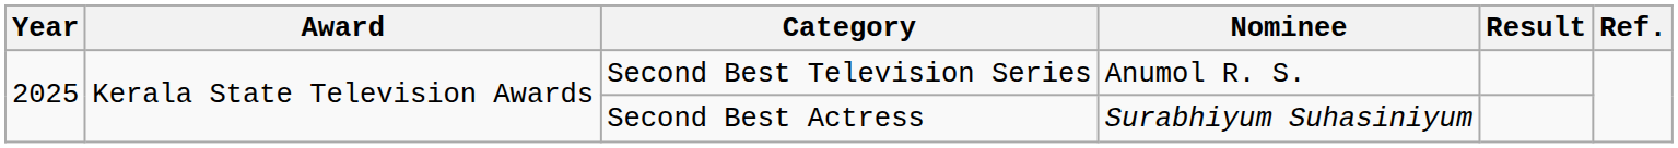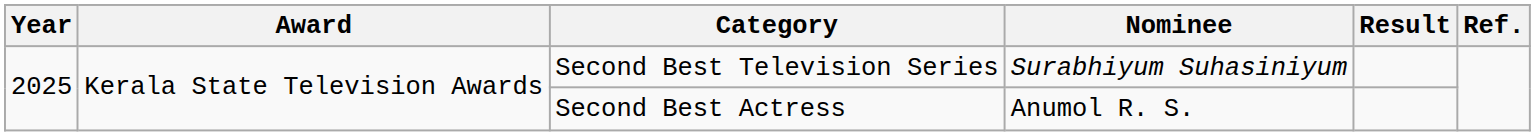Second Best Television Series | Nominee: Anumol R. S. -> Surabhiyum Suhasiniyum
Second Best Actress | Nominee: Surabhiyum Suhasiniyum -> Anumol R. S.
